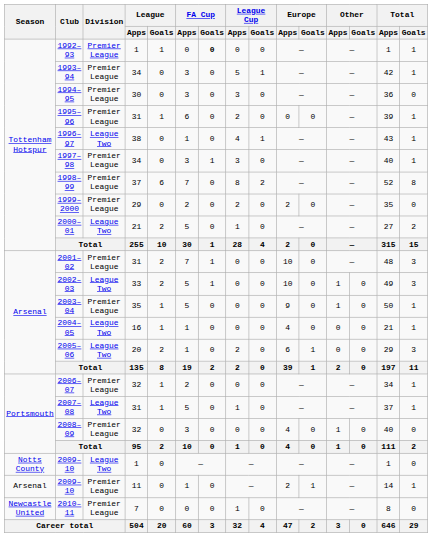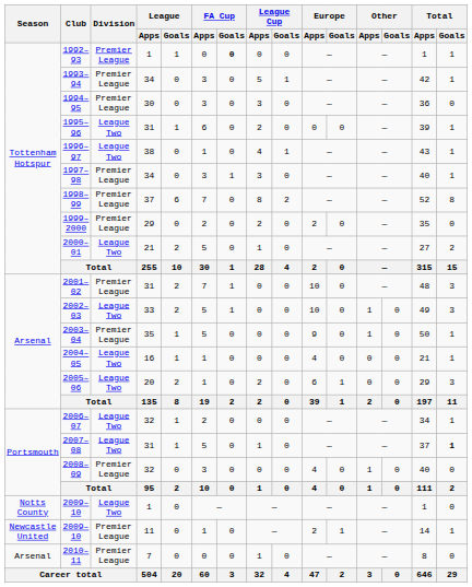1995–96 | Division: Premier League -> League Two
2006–07 | Division: Premier League -> League Two
2007–08 | Total / Goals: normal -> bold
2009–10 / 11 | Season: Arsenal -> Newcastle United
2010–11 | Season: Newcastle United -> Arsenal
